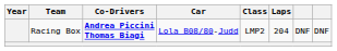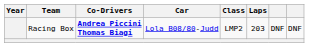Racing Box | Laps: 204 -> 203
